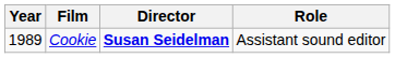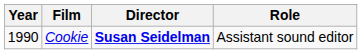Cookie | Year: 1989 -> 1990
